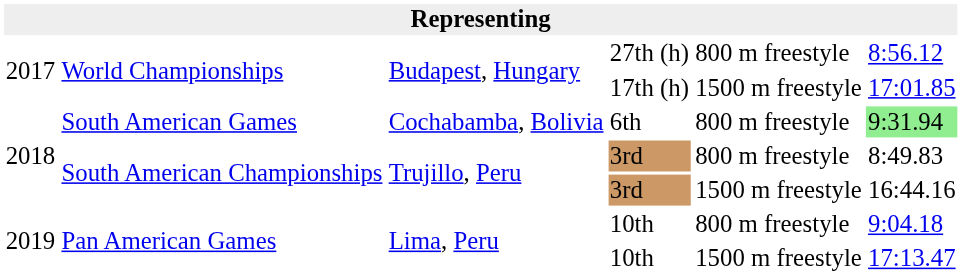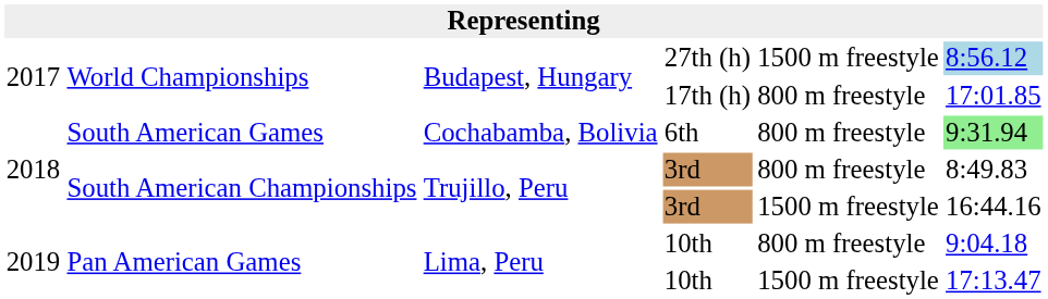27th (h) | column 5: 800 m freestyle -> 1500 m freestyle
27th (h) | column 6: no background -> lightblue background
17th (h) | column 5: 1500 m freestyle -> 800 m freestyle
